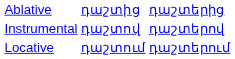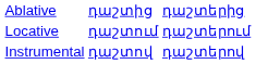rows swapped: Instrumental <-> Locative
